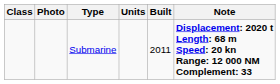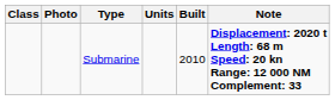Submarine | Built: 2011 -> 2010
